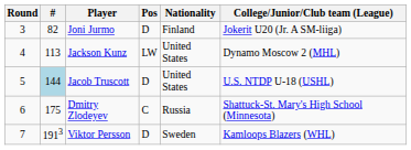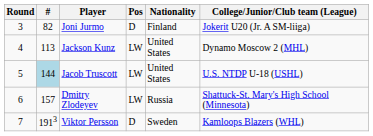Jacob Truscott | Pos: D -> LW
Dmitry Zlodeyev | #: 175 -> 157
Dmitry Zlodeyev | Pos: C -> LW
